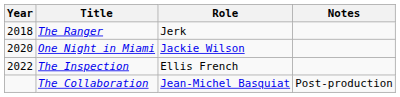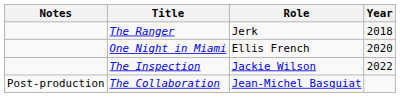columns swapped: Year <-> Notes
One Night in Miami | Role: Jackie Wilson -> Ellis French
The Inspection | Role: Ellis French -> Jackie Wilson
